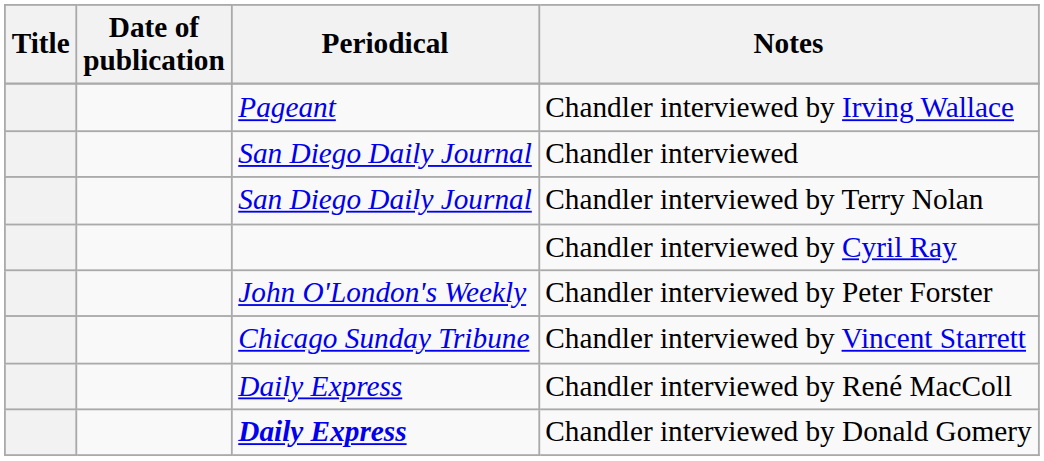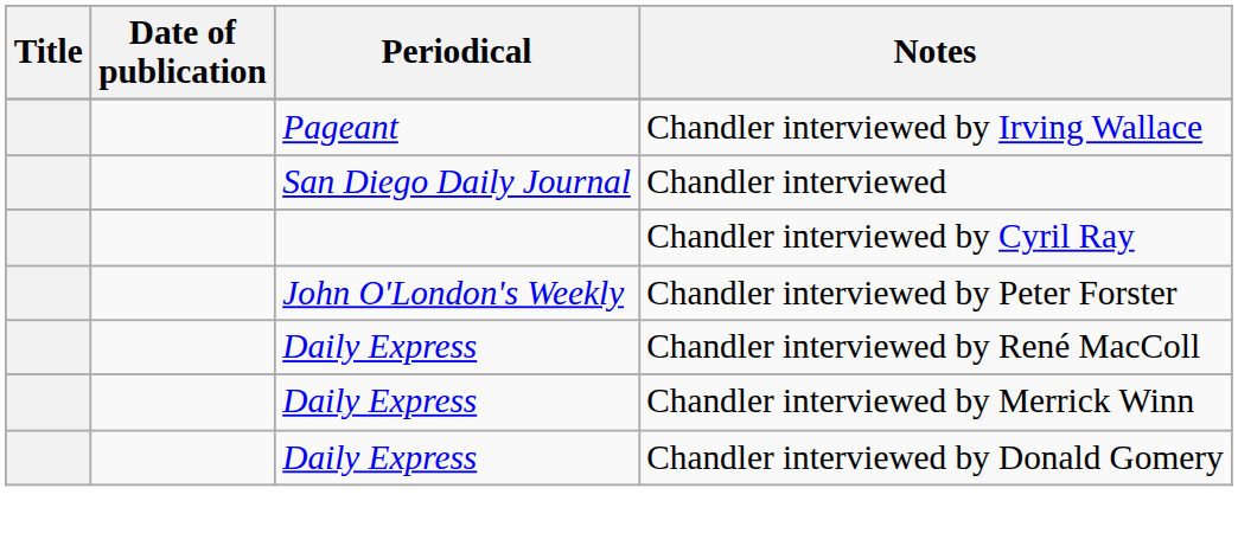- row: San Diego Daily Journal | Chandler interviewed by Terry Nolan
- row: Chicago Sunday Tribune | Chandler interviewed by Vincent Starrett
+ row: Daily Express | Chandler interviewed by Merrick Winn
Chandler interviewed by Donald Gomery | Periodical: bold -> normal
